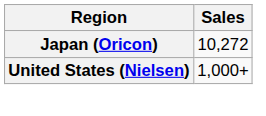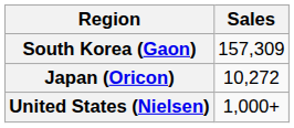+ row: South Korea (Gaon) | 157,309
